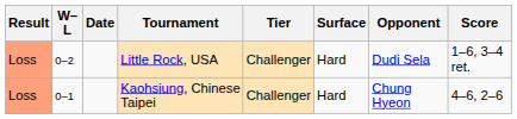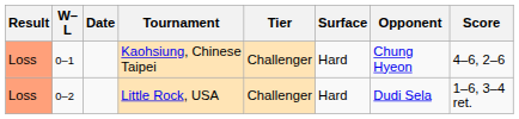rows swapped: Kaohsiung, Chinese Taipei <-> Little Rock, USA
